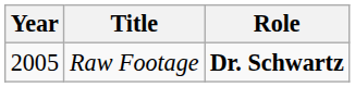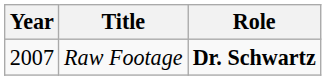Raw Footage | Year: 2005 -> 2007
